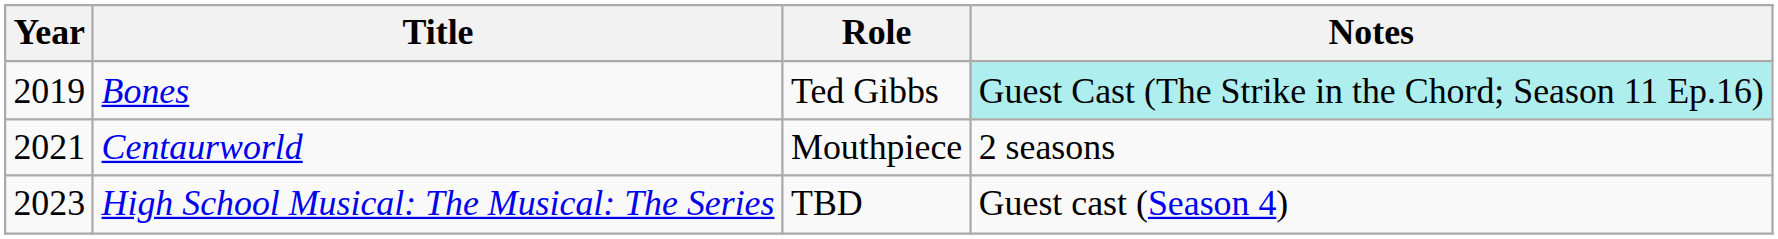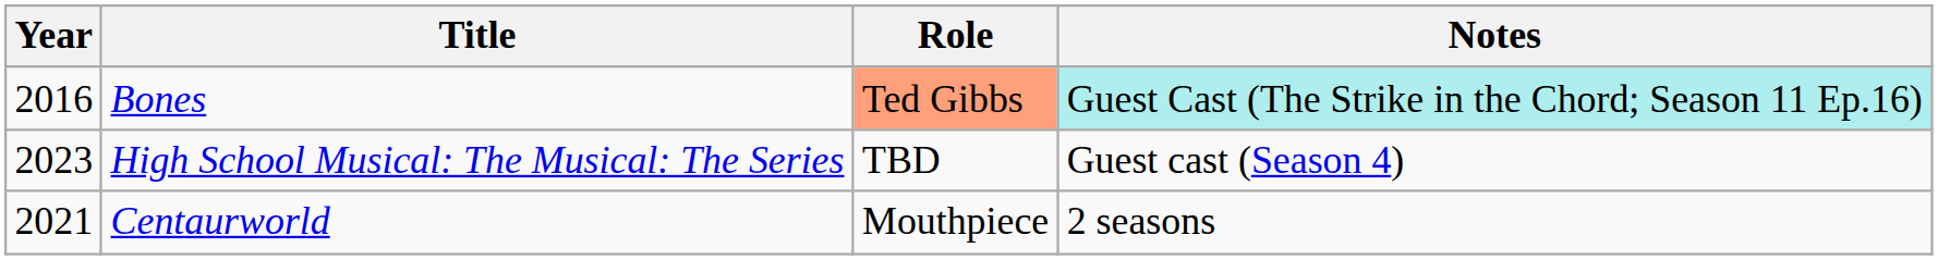Bones | Year: 2019 -> 2016
Bones | Role: no background -> lightsalmon background
rows swapped: Centaurworld <-> High School Musical: The Musical: The Series
